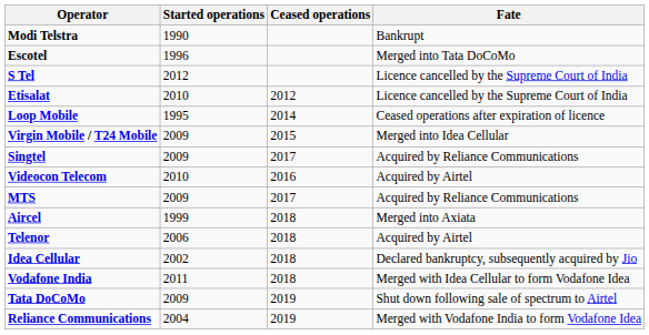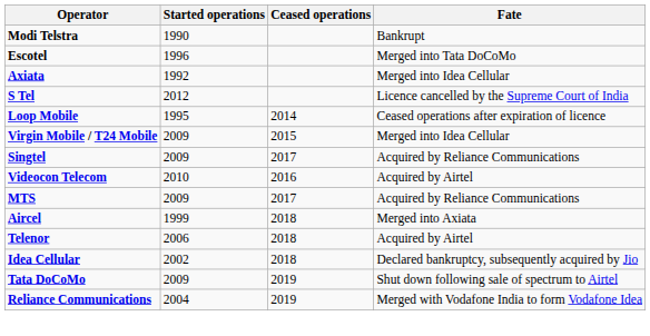+ row: Axiata | 1992 | Merged into Idea Cellular
- row: Etisalat | 2010 | 2012 | Licence cancelled by the Supreme Court of India
- row: Vodafone India | 2011 | 2018 | Merged with Idea Cellular to form Vodafone Idea
